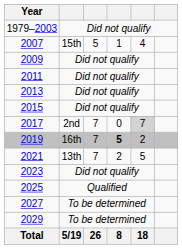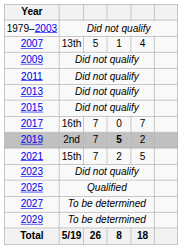2007 | column 2: 15th -> 13th
2017 | column 2: 2nd -> 16th
2017 | column 5: lightgrey background -> no background
2019 | column 2: 16th -> 2nd
2021 | column 2: 13th -> 15th
